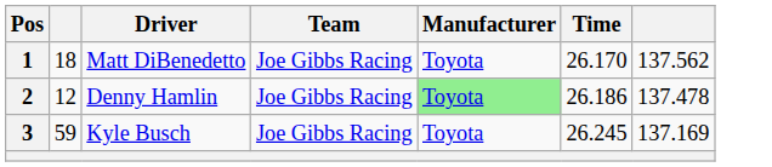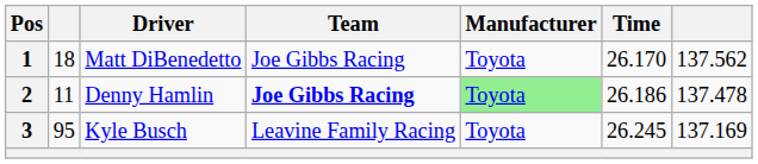2 | column 2: 12 -> 11
2 | Team: normal -> bold
3 | column 2: 59 -> 95
3 | Team: Joe Gibbs Racing -> Leavine Family Racing
